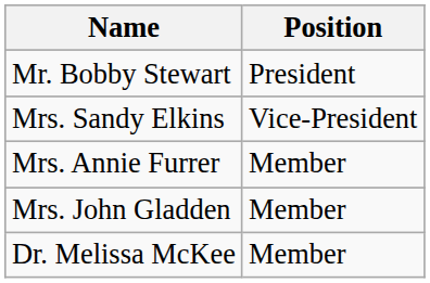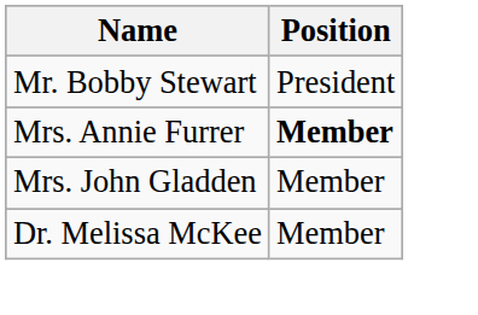- row: Mrs. Sandy Elkins | Vice-President
Mrs. Annie Furrer | Position: normal -> bold
